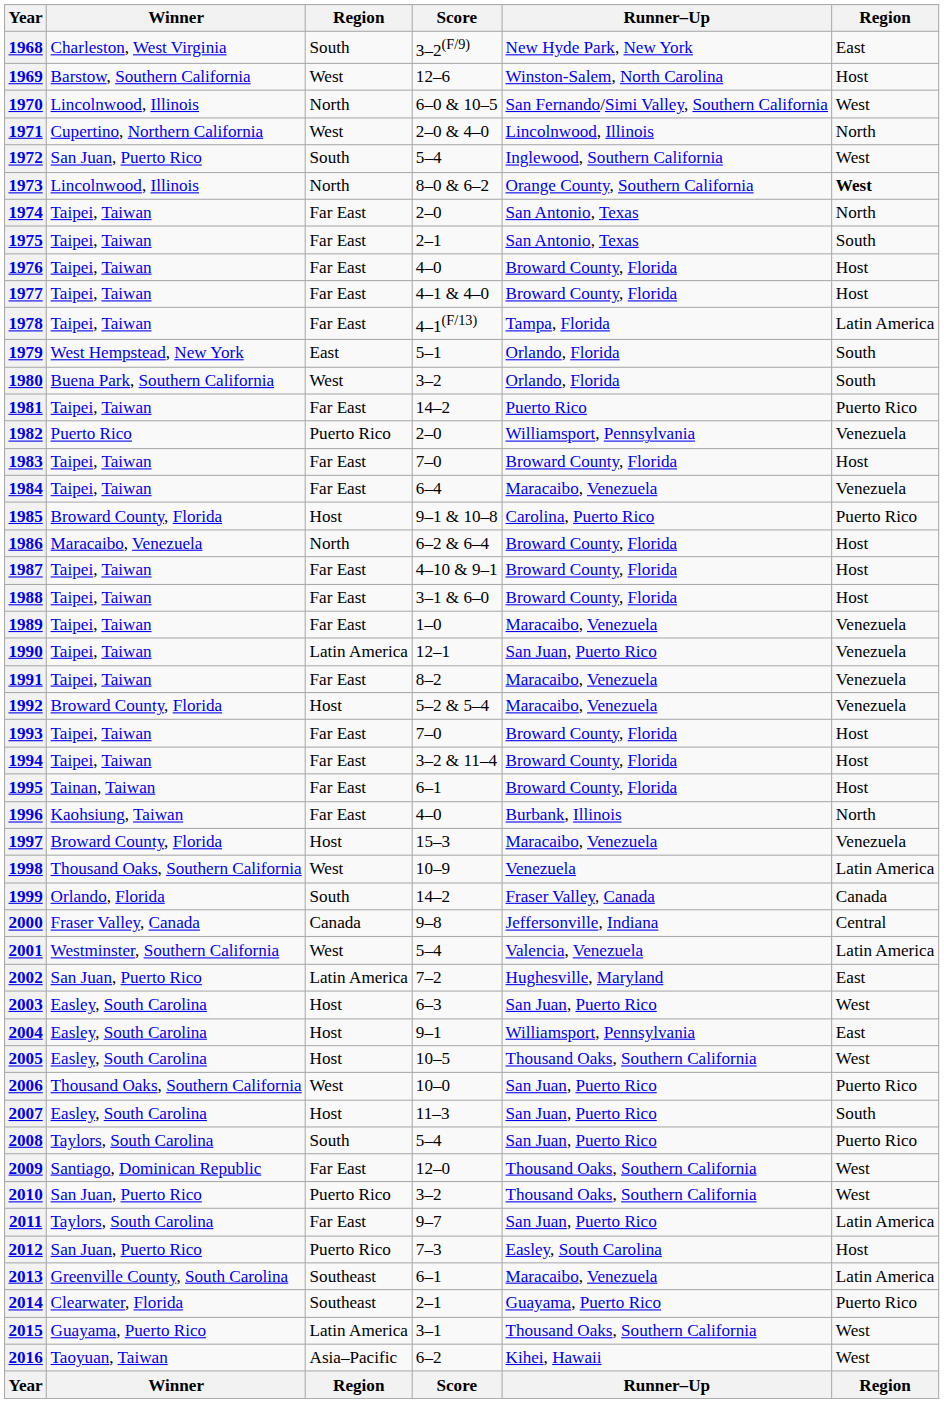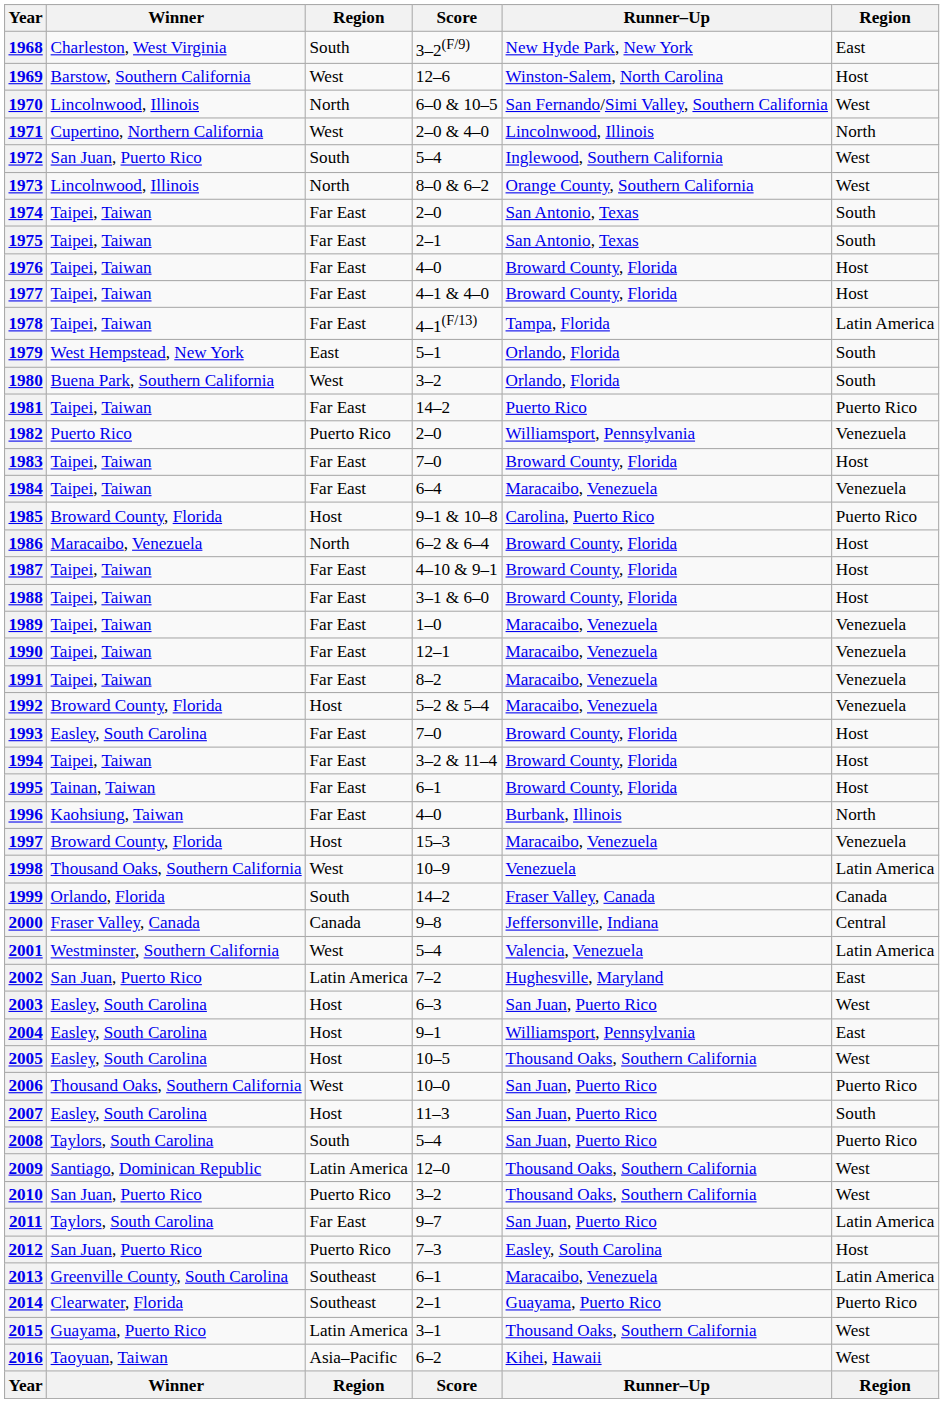1973 | column 6: bold -> normal
1974 | column 6: North -> South
1990 | column 3: Latin America -> Far East
1990 | Runner–Up: San Juan, Puerto Rico -> Maracaibo, Venezuela
1993 | Winner: Taipei, Taiwan -> Easley, South Carolina
2009 | column 3: Far East -> Latin America
